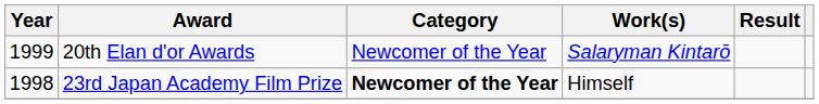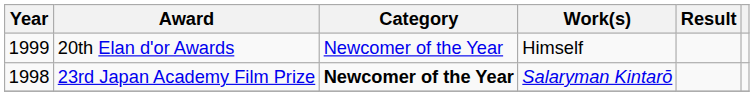20th Elan d'or Awards | Work(s): Salaryman Kintarō -> Himself
23rd Japan Academy Film Prize | Work(s): Himself -> Salaryman Kintarō
